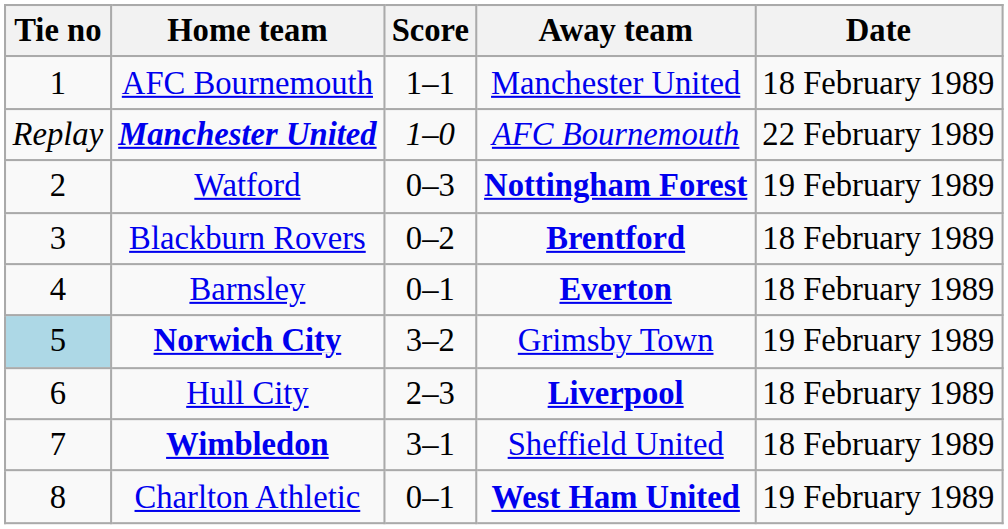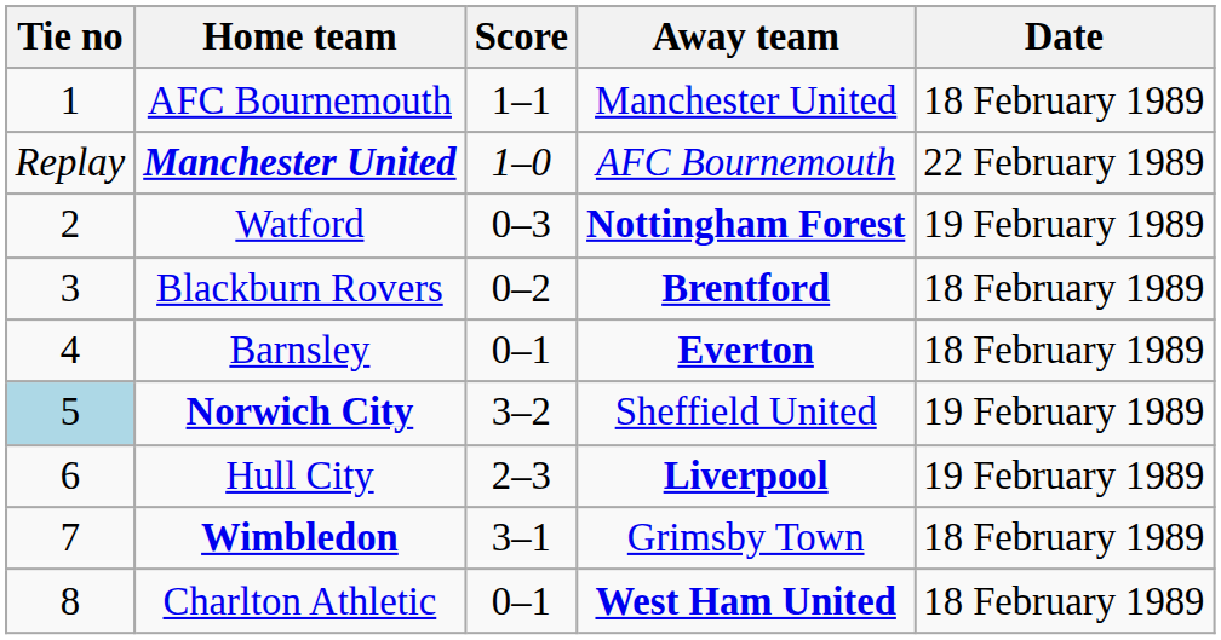Norwich City | Away team: Grimsby Town -> Sheffield United
Hull City | Date: 18 February 1989 -> 19 February 1989
Wimbledon | Away team: Sheffield United -> Grimsby Town
Charlton Athletic | Date: 19 February 1989 -> 18 February 1989
